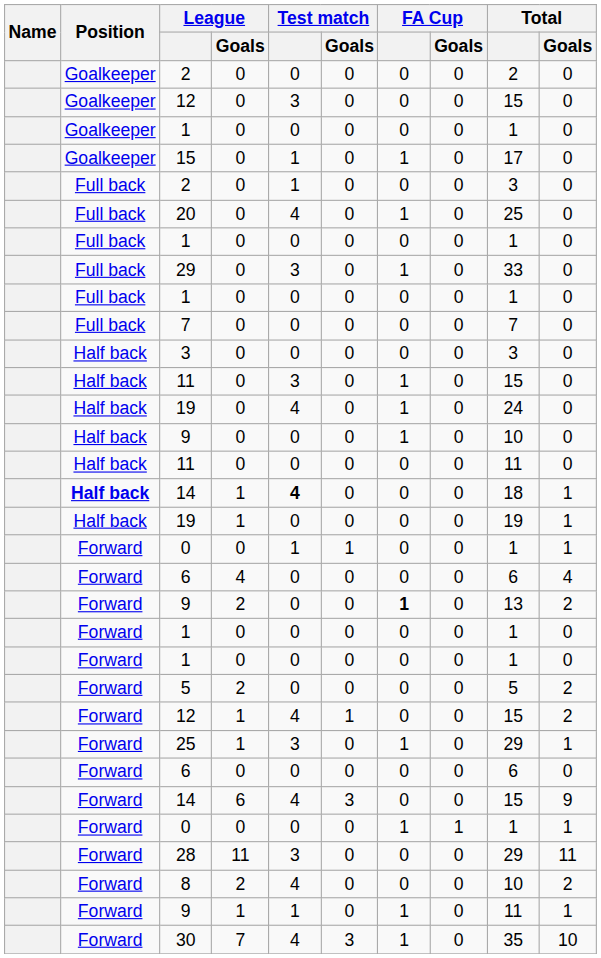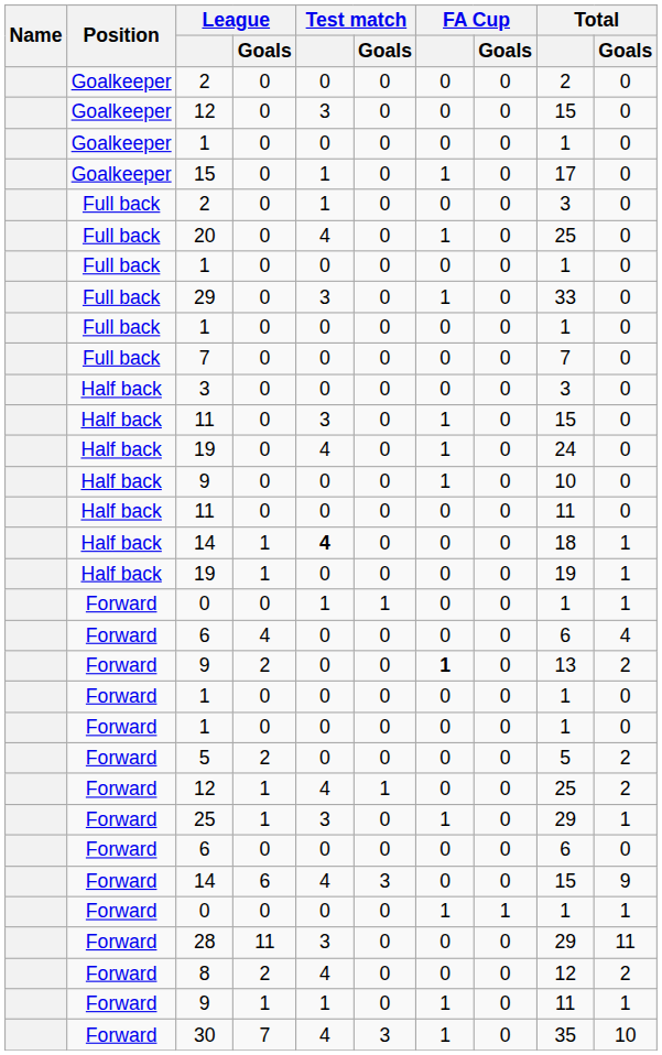14 / 1 | Position: bold -> normal
12 / 1 | Total: 15 -> 25
8 | Total: 10 -> 12
